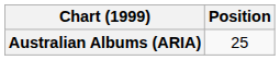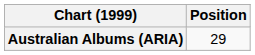Australian Albums (ARIA) | Position: 25 -> 29
